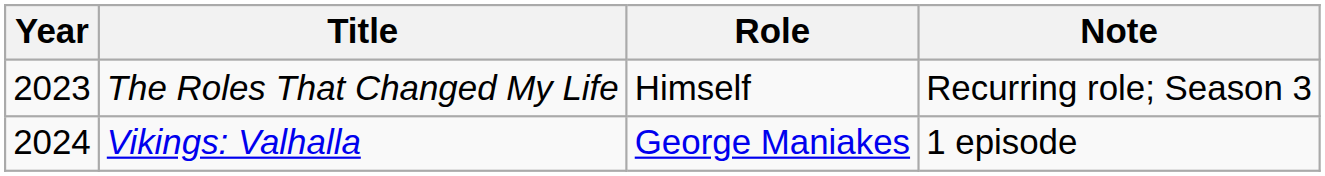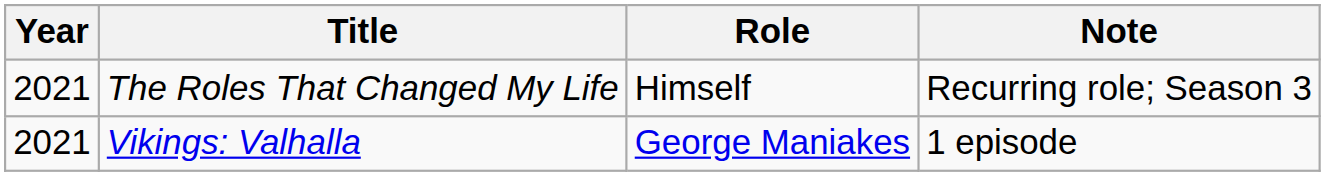The Roles That Changed My Life | Year: 2023 -> 2021
Vikings: Valhalla | Year: 2024 -> 2021
